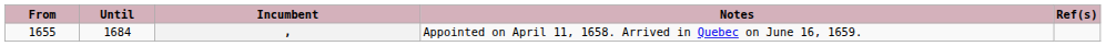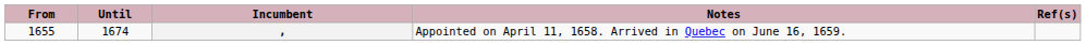, | Until: 1684 -> 1674
